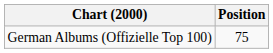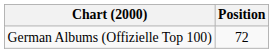German Albums (Offizielle Top 100) | Position: 75 -> 72
